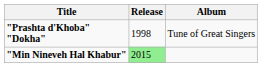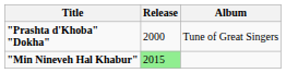"Prashta d'Khoba" "Dokha" | Release: 1998 -> 2000
